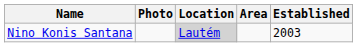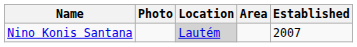Nino Konis Santana | Established: 2003 -> 2007
